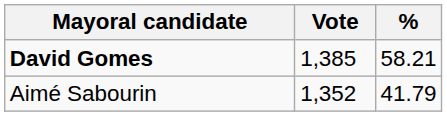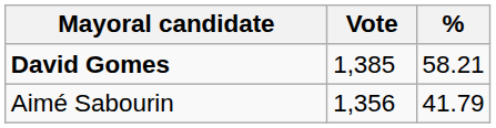Aimé Sabourin | Vote: 1,352 -> 1,356
